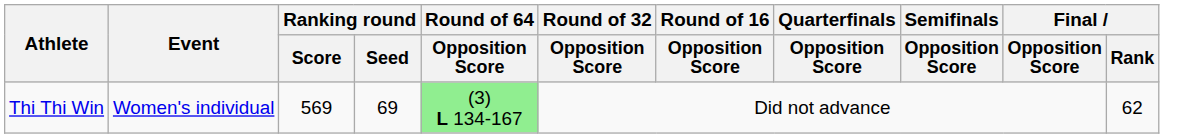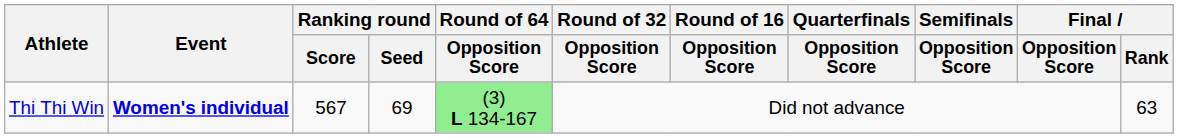Thi Thi Win | Event: normal -> bold
Thi Thi Win | Ranking round / Score: 569 -> 567
Thi Thi Win | Final / Rank: 62 -> 63
